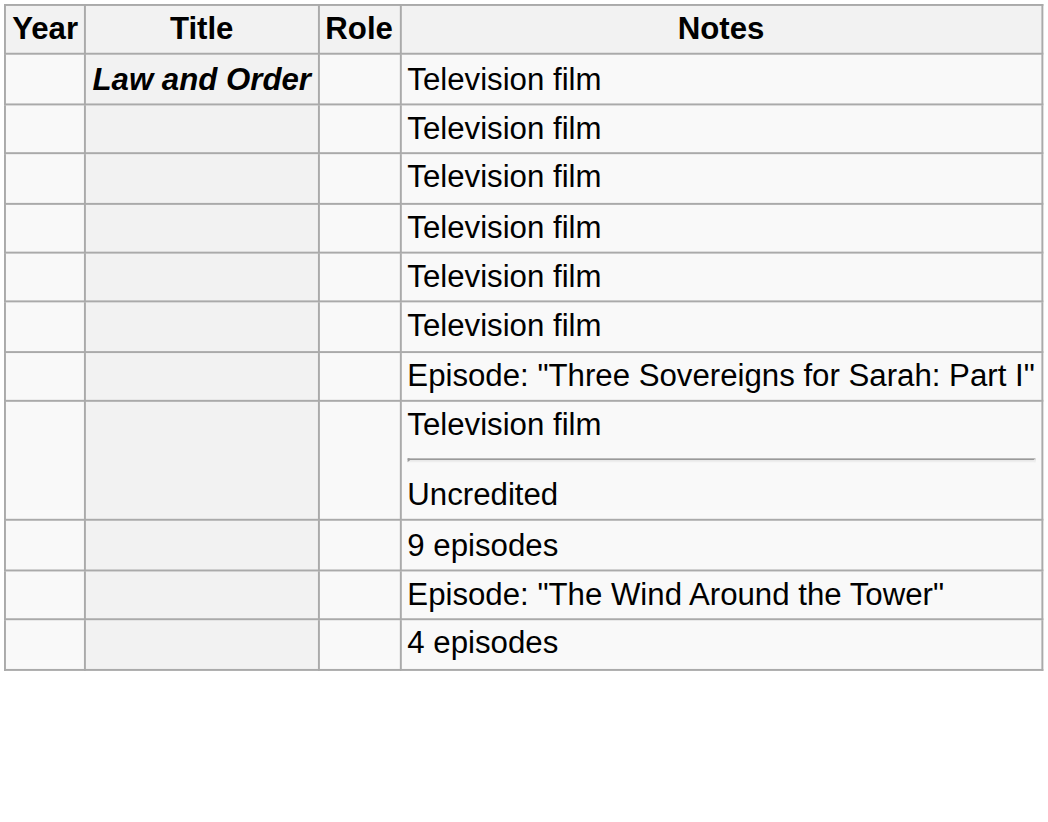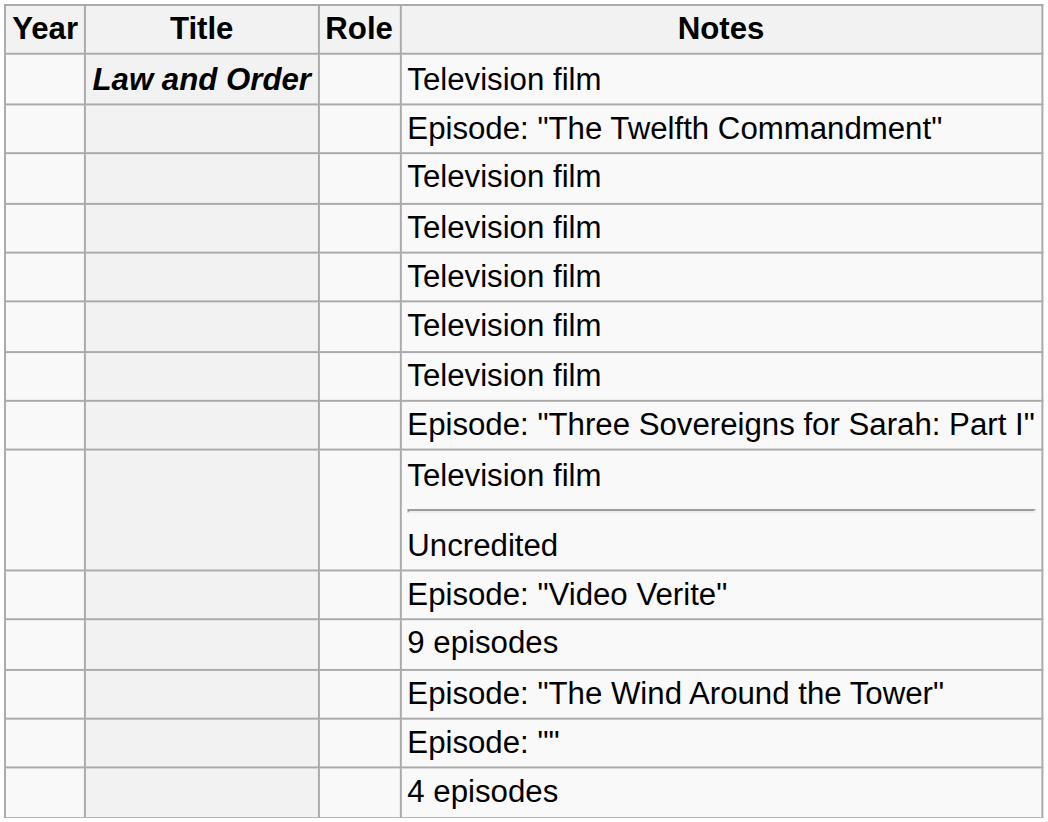+ row: Episode: "The Twelfth Commandment"
+ row: Episode: "Video Verite"
+ row: Episode: ""
